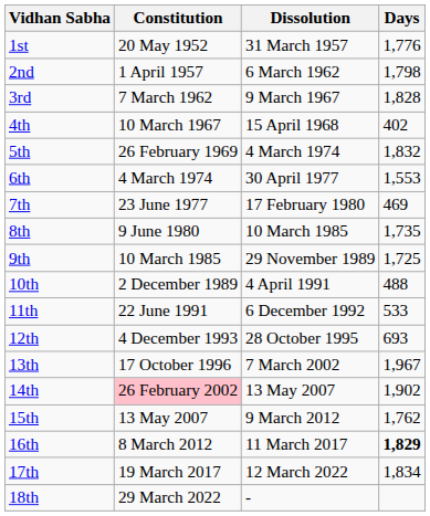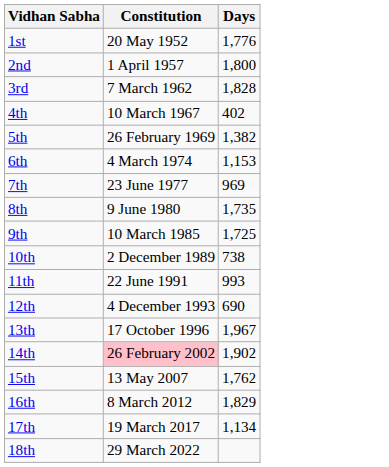- column: Dissolution | 31 March 1957 | 6 March 1962 | 9 March 1967 | 15 April 1968 | 4 March 1974 | 30 April 1977 | 17 February 1980 | 10 March 1985 | 29 November 1989 | 4 April 1991 | 6 December 1992 | 28 October 1995 | 7 March 2002 | 13 May 2007 | 9 March 2012 | 11 March 2017 | 12 March 2022 | -
2nd | Days: 1,798 -> 1,800
5th | Days: 1,832 -> 1,382
6th | Days: 1,553 -> 1,153
7th | Days: 469 -> 969
10th | Days: 488 -> 738
11th | Days: 533 -> 993
12th | Days: 693 -> 690
16th | Days: bold -> normal
17th | Days: 1,834 -> 1,134
